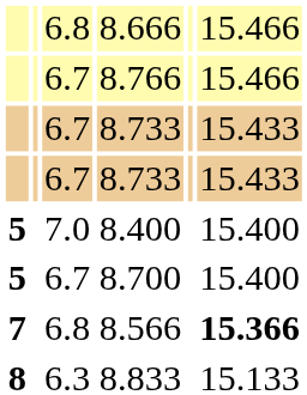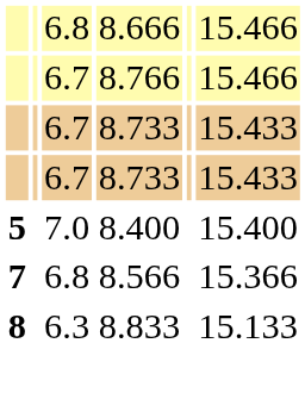- row: 5 | 6.7 | 8.700 | 15.400
8.566 | column 6: bold -> normal
